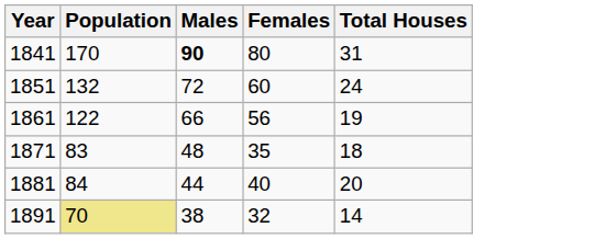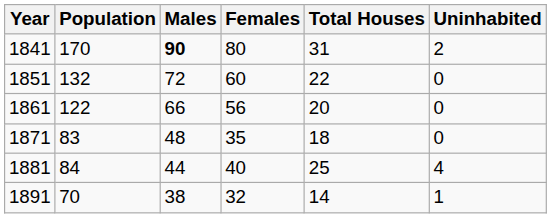+ column: Uninhabited | 2 | 0 | 0 | 0 | 4 | 1
1851 | Total Houses: 24 -> 22
1861 | Total Houses: 19 -> 20
1881 | Total Houses: 20 -> 25
1891 | Population: khaki background -> no background
